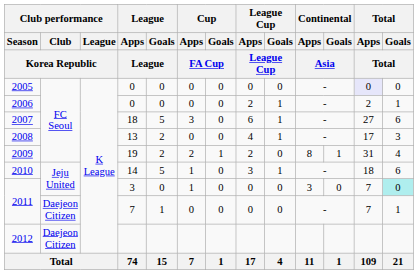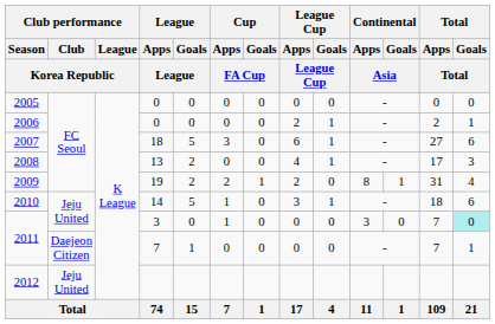2005 | Total / Apps / Total: lavender background -> no background
2012 | Club performance / Club / Korea Republic: Daejeon Citizen -> Jeju United
